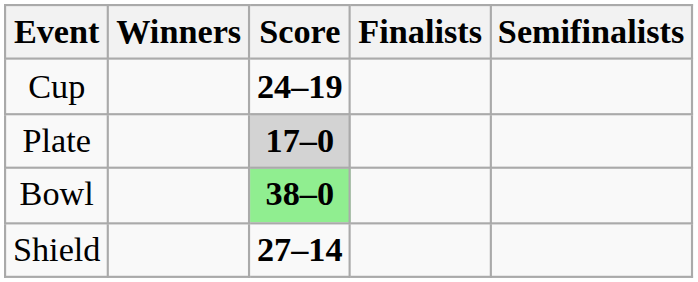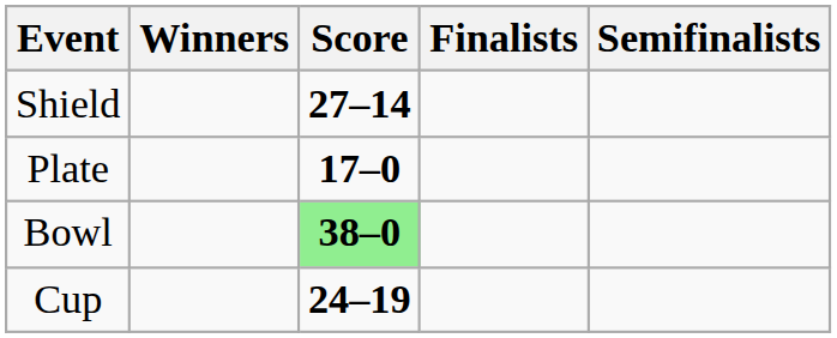rows swapped: Cup <-> Shield
Plate | Score: lightgrey background -> no background
